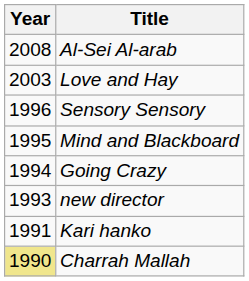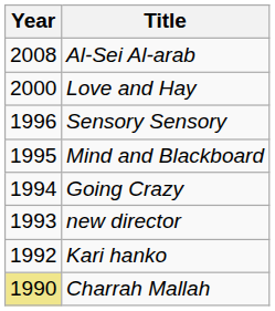Love and Hay | Year: 2003 -> 2000
Kari hanko | Year: 1991 -> 1992
